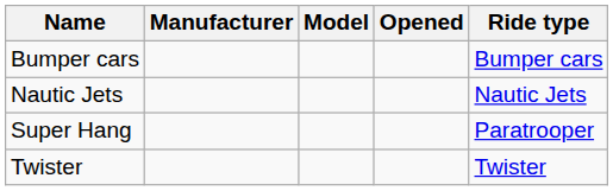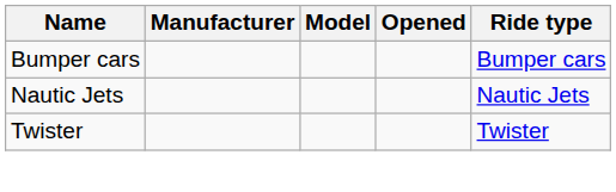- row: Super Hang | Paratrooper
